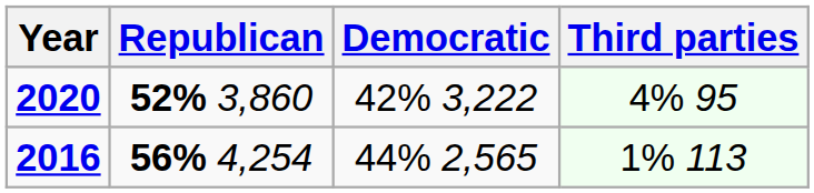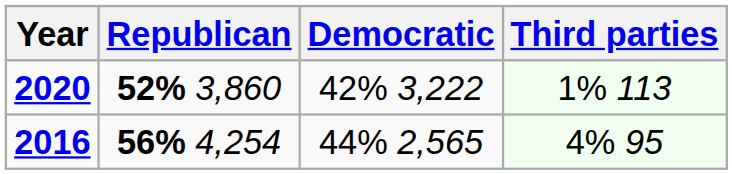2020 | Third parties: 4% 95 -> 1% 113
2016 | Third parties: 1% 113 -> 4% 95
